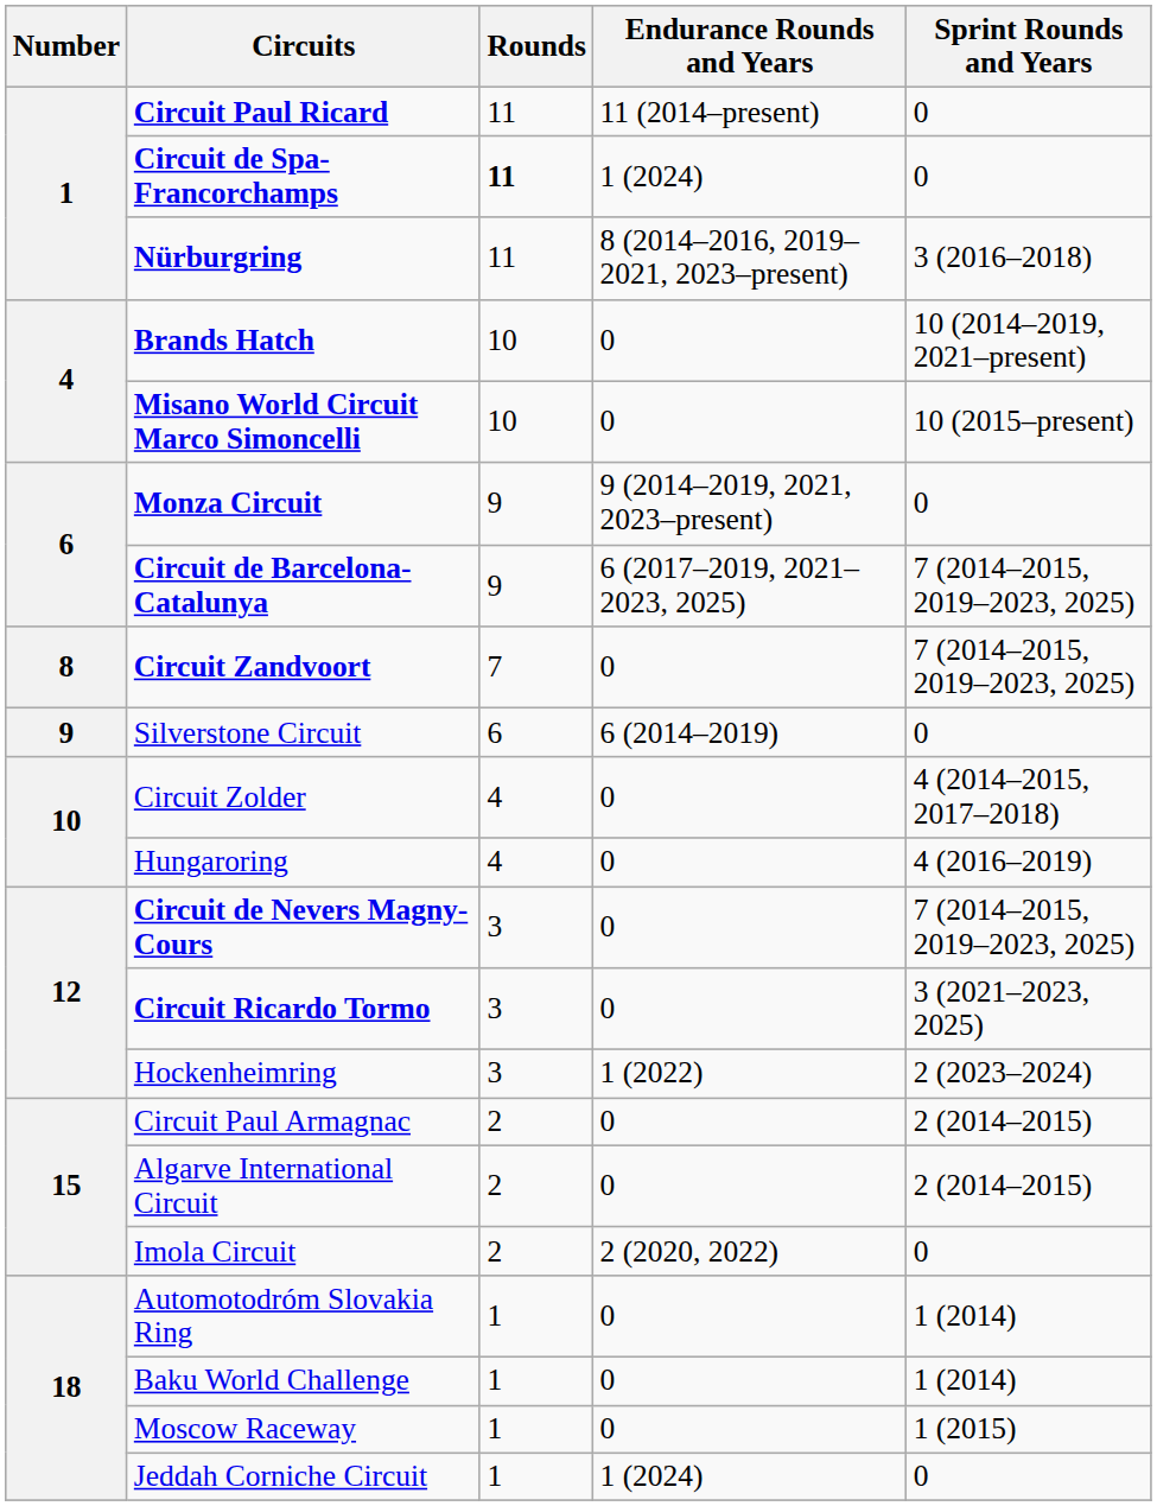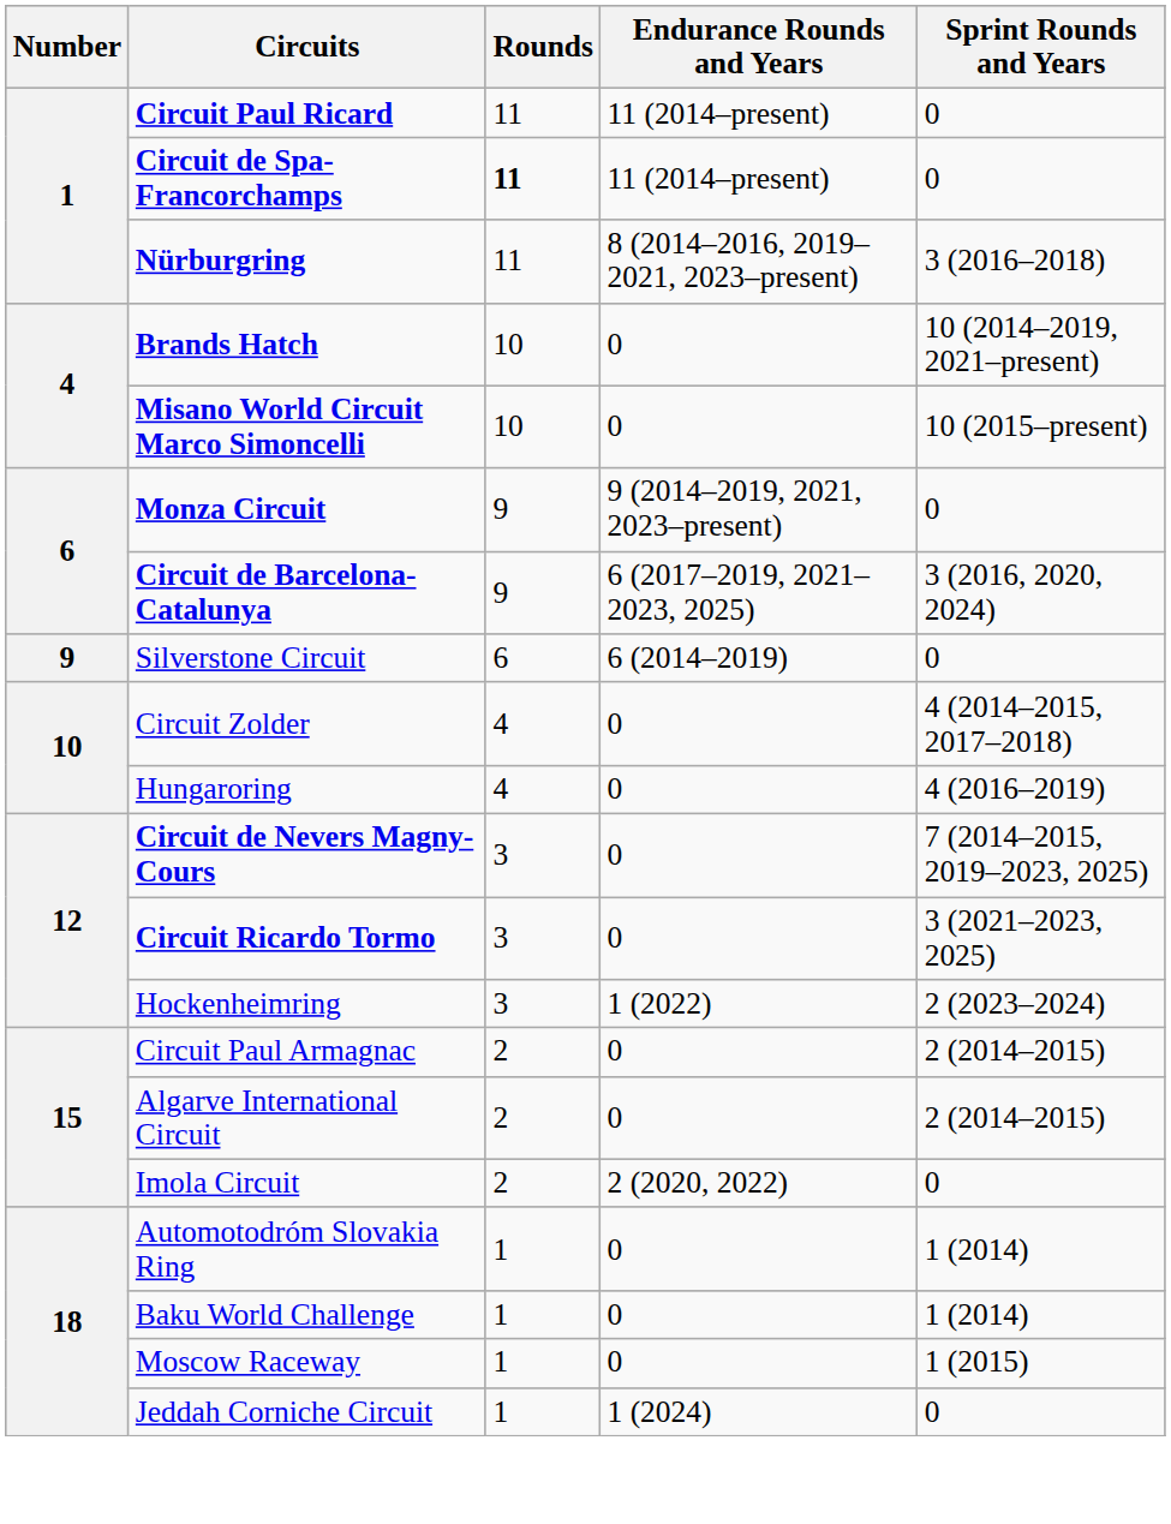Circuit de Spa-Francorchamps | Endurance Rounds and Years: 1 (2024) -> 11 (2014–present)
Circuit de Barcelona-Catalunya | Sprint Rounds and Years: 7 (2014–2015, 2019–2023, 2025) -> 3 (2016, 2020, 2024)
- row: 8 | Circuit Zandvoort | 7 | 0 | 7 (2014–2015, 2019–2023, 2025)
